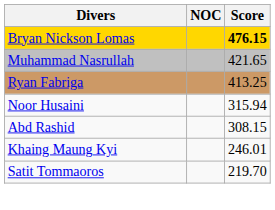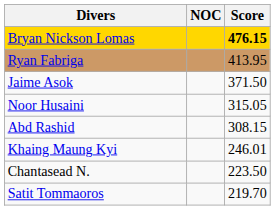- row: Muhammad Nasrullah | 421.65
Ryan Fabriga | Score: 413.25 -> 413.95
+ row: Jaime Asok | 371.50
Noor Husaini | Score: 315.94 -> 315.05
+ row: Chantasead N. | 223.50
